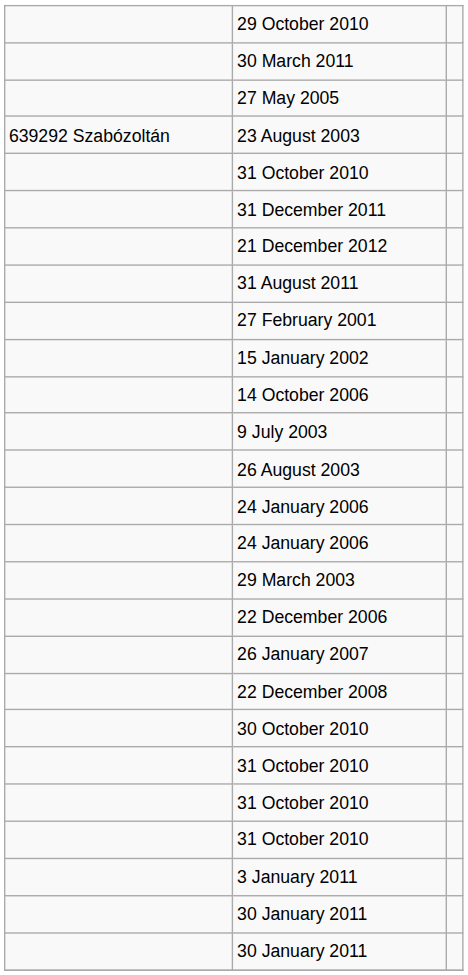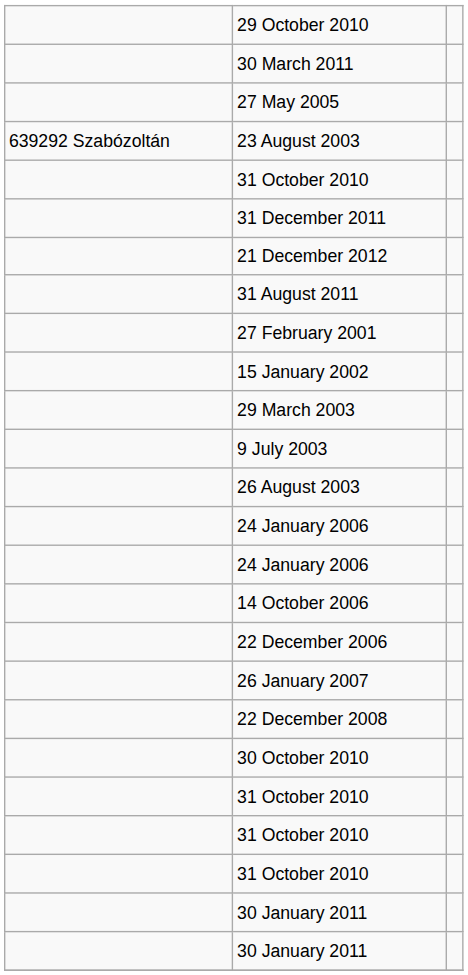rows swapped: 29 March 2003 <-> 14 October 2006
- row: 3 January 2011
